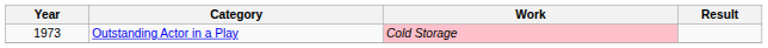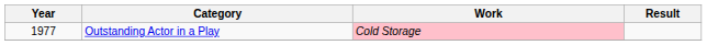Outstanding Actor in a Play | Year: 1973 -> 1977
